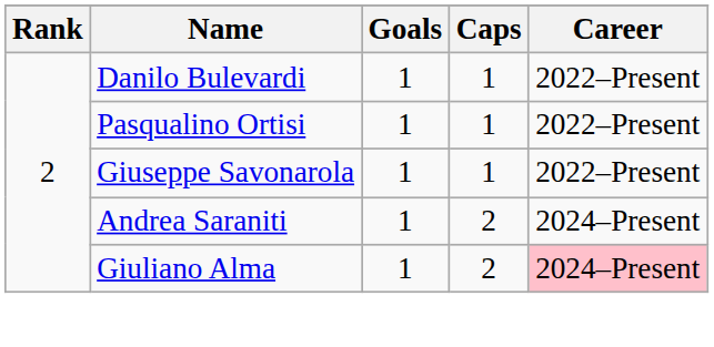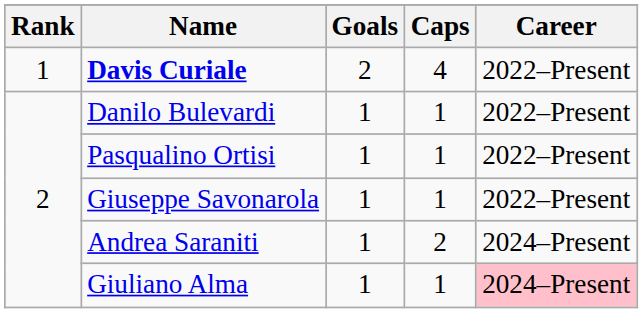+ row: 1 | Davis Curiale | 2 | 4 | 2022–Present
Giuliano Alma | Caps: 2 -> 1
